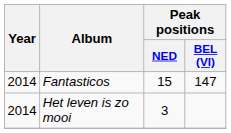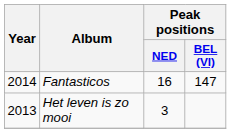Fantasticos | Peak positions / NED: 15 -> 16
Het leven is zo mooi | Year: 2014 -> 2013
